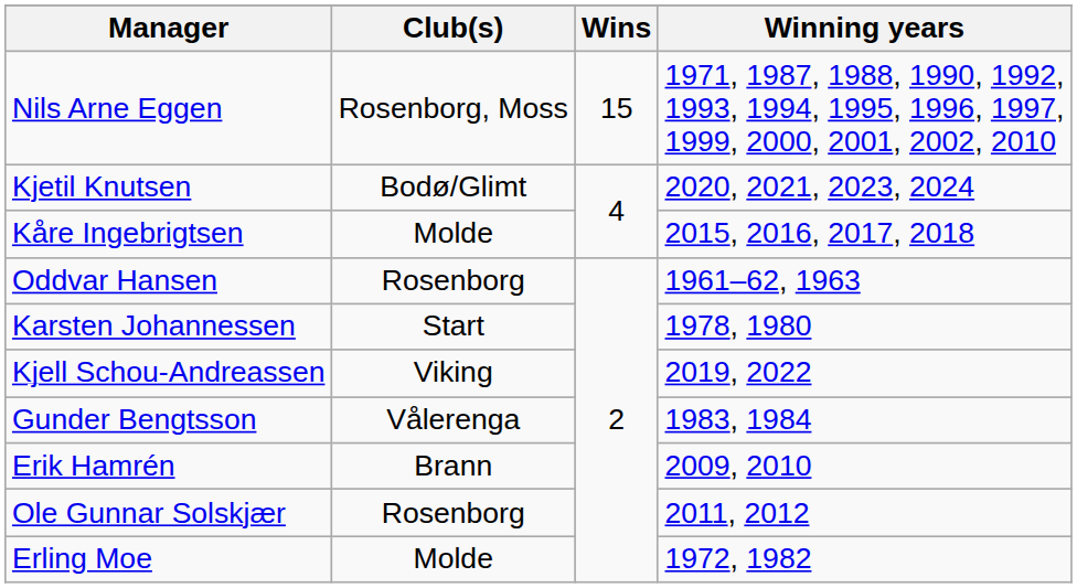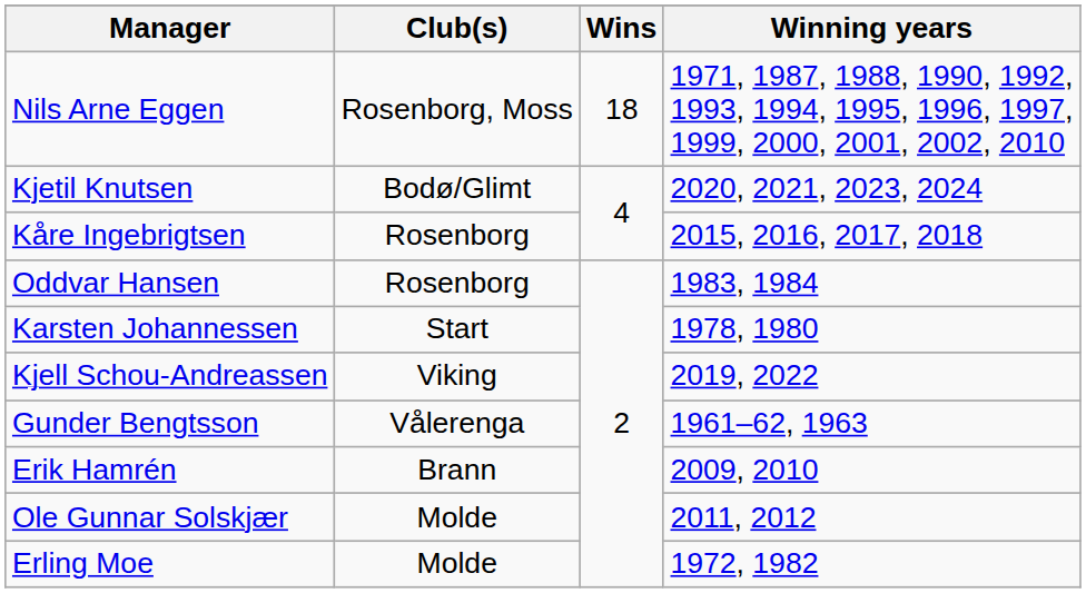Nils Arne Eggen | Wins: 15 -> 18
Kåre Ingebrigtsen | Club(s): Molde -> Rosenborg
Oddvar Hansen | Winning years: 1961–62, 1963 -> 1983, 1984
Gunder Bengtsson | Winning years: 1983, 1984 -> 1961–62, 1963
Ole Gunnar Solskjær | Club(s): Rosenborg -> Molde
